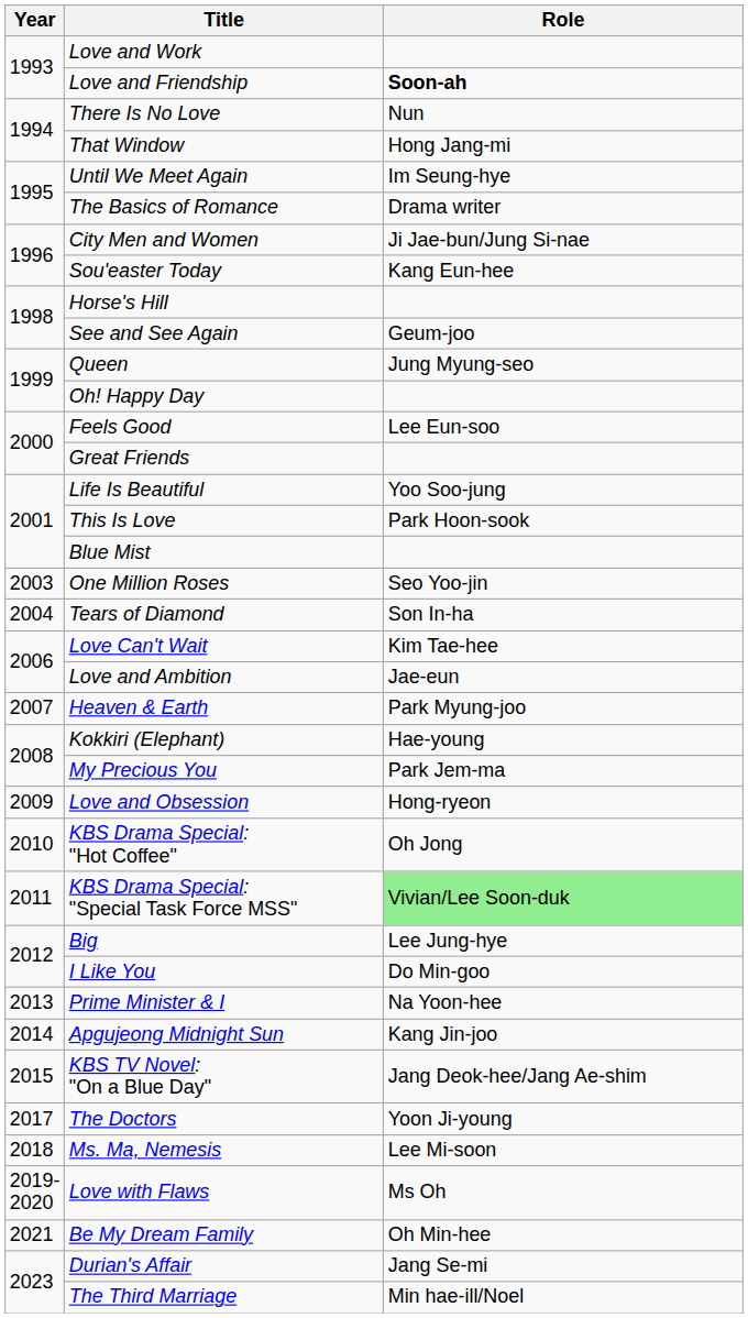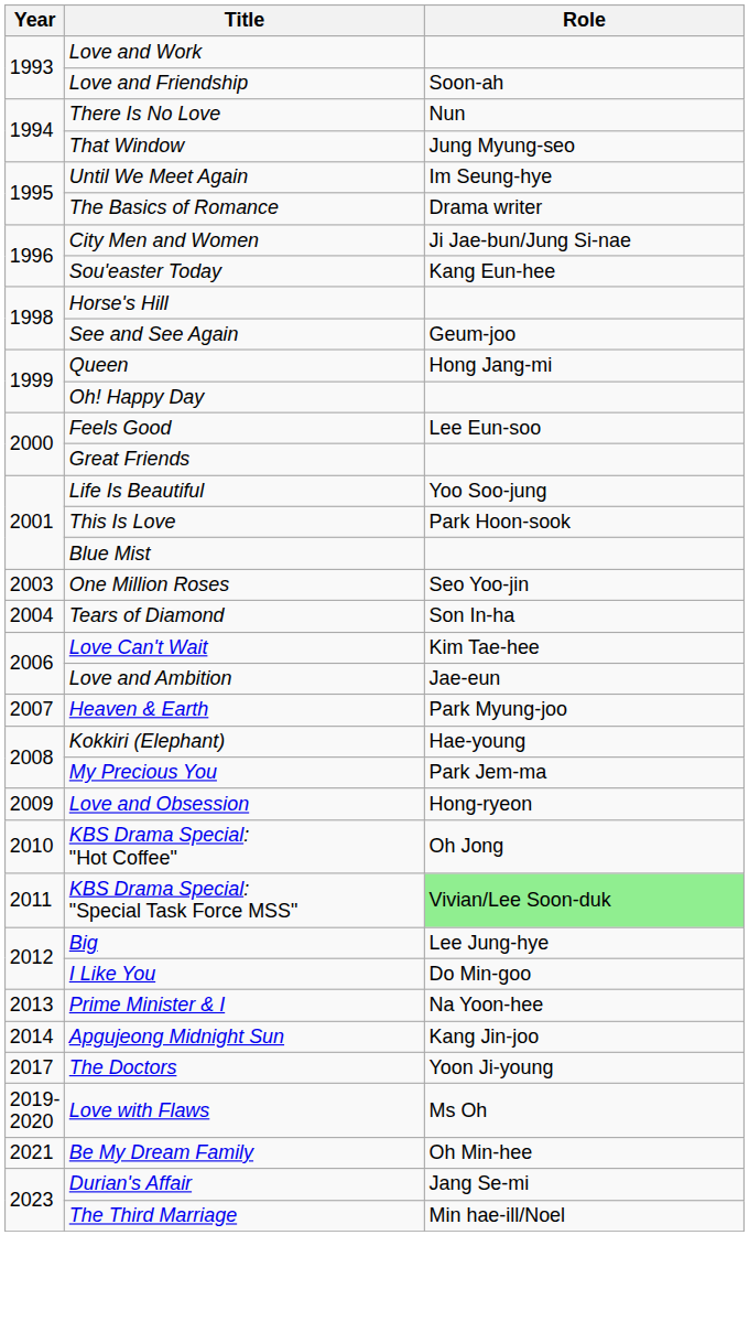Love and Friendship | Role: bold -> normal
That Window | Role: Hong Jang-mi -> Jung Myung-seo
Queen | Role: Jung Myung-seo -> Hong Jang-mi
- row: 2015 | KBS TV Novel: "On a Blue Day" | Jang Deok-hee/Jang Ae-shim
- row: 2018 | Ms. Ma, Nemesis | Lee Mi-soon
